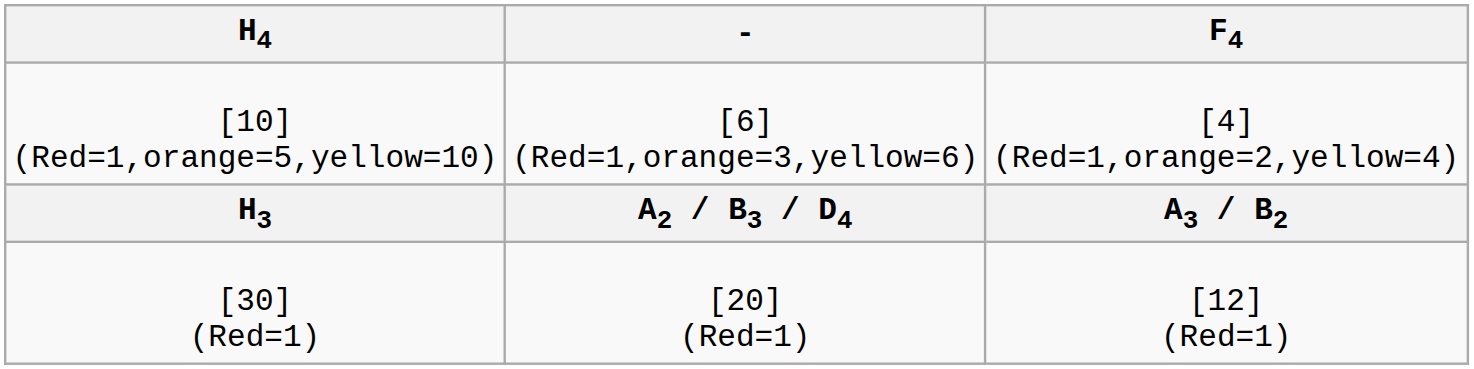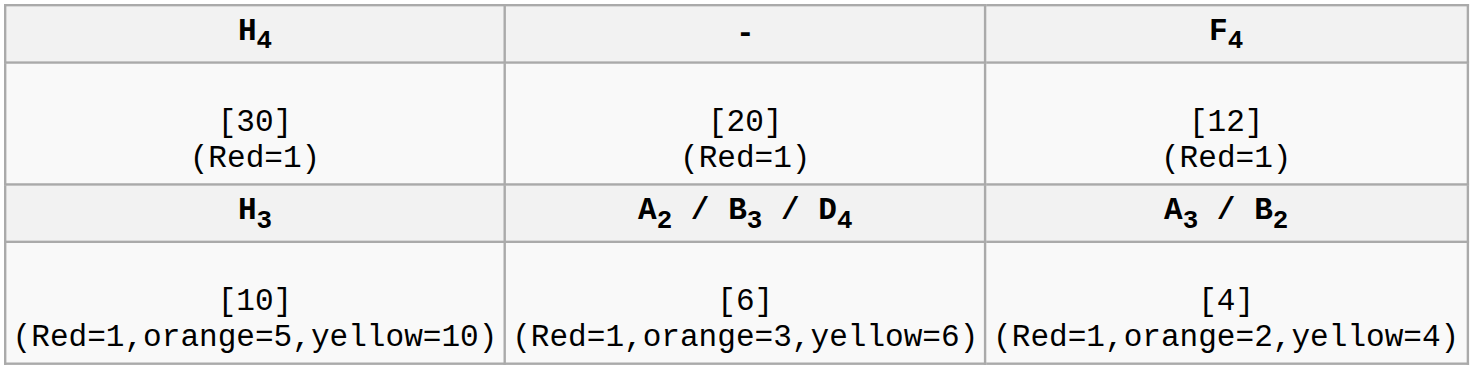rows swapped: [30] (Red=1) <-> [10] (Red=1,orange=5,yellow=10)
